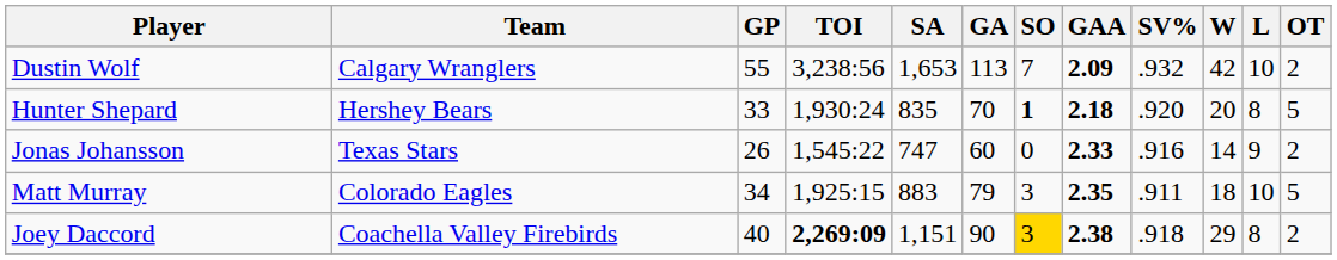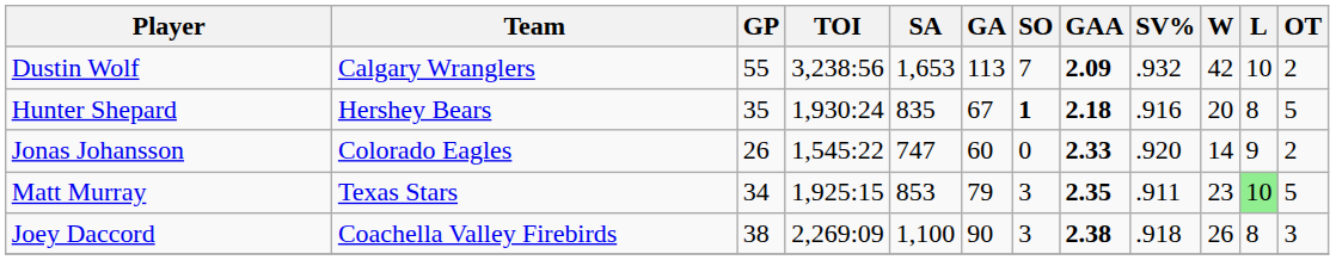Hunter Shepard | GP: 33 -> 35
Hunter Shepard | GA: 70 -> 67
Hunter Shepard | SV%: .920 -> .916
Jonas Johansson | Team: Texas Stars -> Colorado Eagles
Jonas Johansson | SV%: .916 -> .920
Matt Murray | Team: Colorado Eagles -> Texas Stars
Matt Murray | SA: 883 -> 853
Matt Murray | W: 18 -> 23
Matt Murray | L: no background -> lightgreen background
Joey Daccord | GP: 40 -> 38
Joey Daccord | TOI: bold -> normal
Joey Daccord | SA: 1,151 -> 1,100
Joey Daccord | SO: gold background -> no background
Joey Daccord | W: 29 -> 26
Joey Daccord | OT: 2 -> 3
